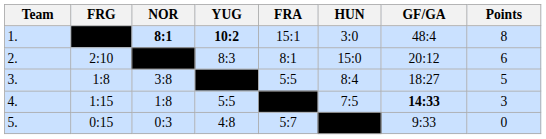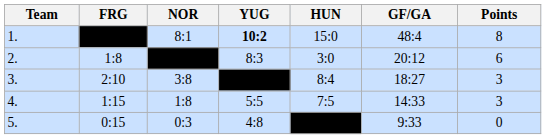- column: FRA | 15:1 | 8:1 | 5:5 | 5:7
1. | NOR: bold -> normal
1. | HUN: 3:0 -> 15:0
2. | FRG: 2:10 -> 1:8
2. | HUN: 15:0 -> 3:0
3. | FRG: 1:8 -> 2:10
3. | Points: 5 -> 3
4. | GF/GA: bold -> normal
